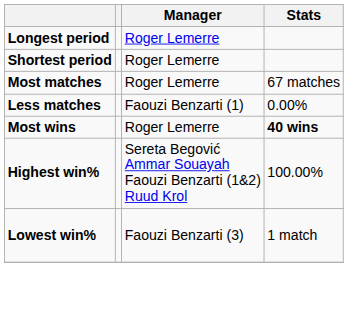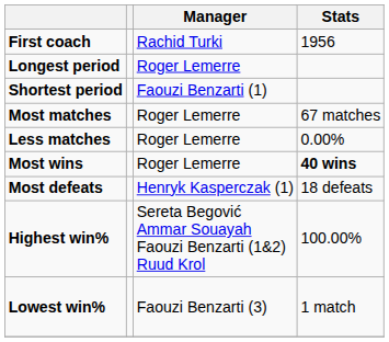+ row: First coach | Rachid Turki | 1956
Shortest period | Manager: Roger Lemerre -> Faouzi Benzarti (1)
Less matches | Manager: Faouzi Benzarti (1) -> Roger Lemerre
+ row: Most defeats | Henryk Kasperczak (1) | 18 defeats
